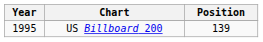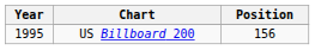US Billboard 200 | Position: 139 -> 156
